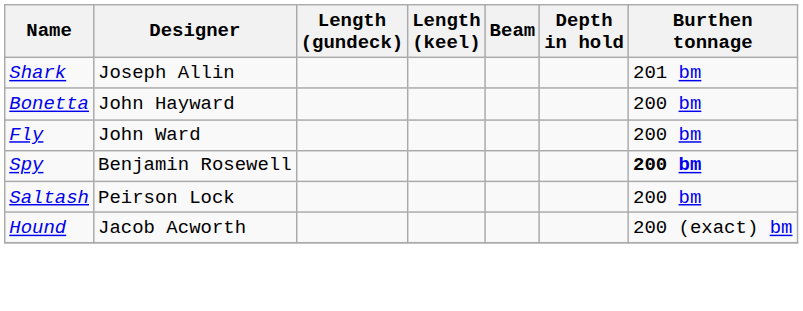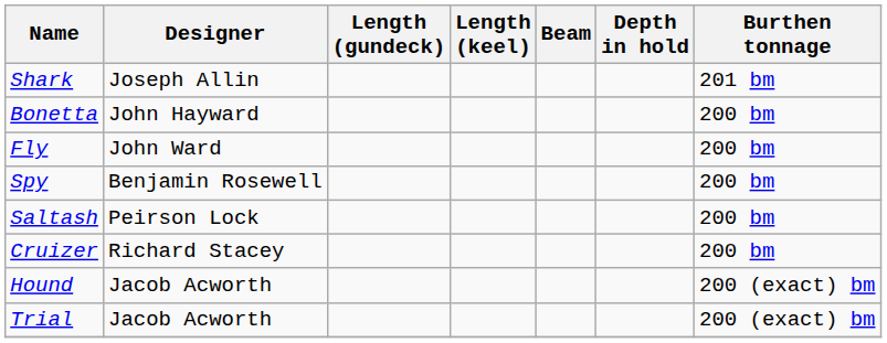Spy | Burthen tonnage: bold -> normal
+ row: Cruizer | Richard Stacey | 200 bm
+ row: Trial | Jacob Acworth | 200 (exact) bm
